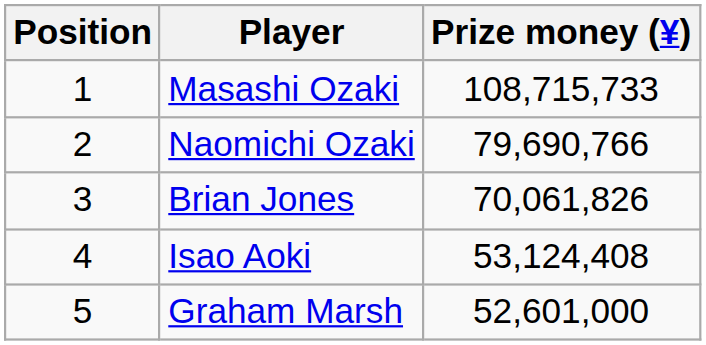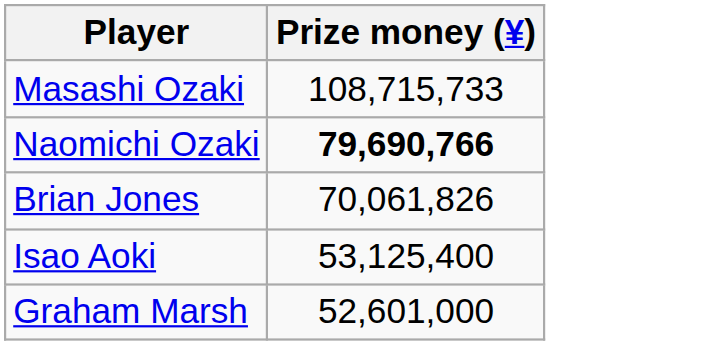- column: Position | 1 | 2 | 3 | 4 | 5
Naomichi Ozaki | Prize money (¥): normal -> bold
Isao Aoki | Prize money (¥): 53,124,408 -> 53,125,400
